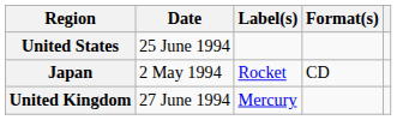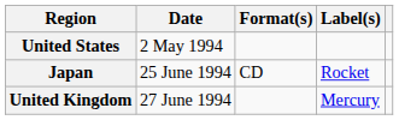columns swapped: Format(s) <-> Label(s)
United States | Date: 25 June 1994 -> 2 May 1994
Japan | Date: 2 May 1994 -> 25 June 1994
